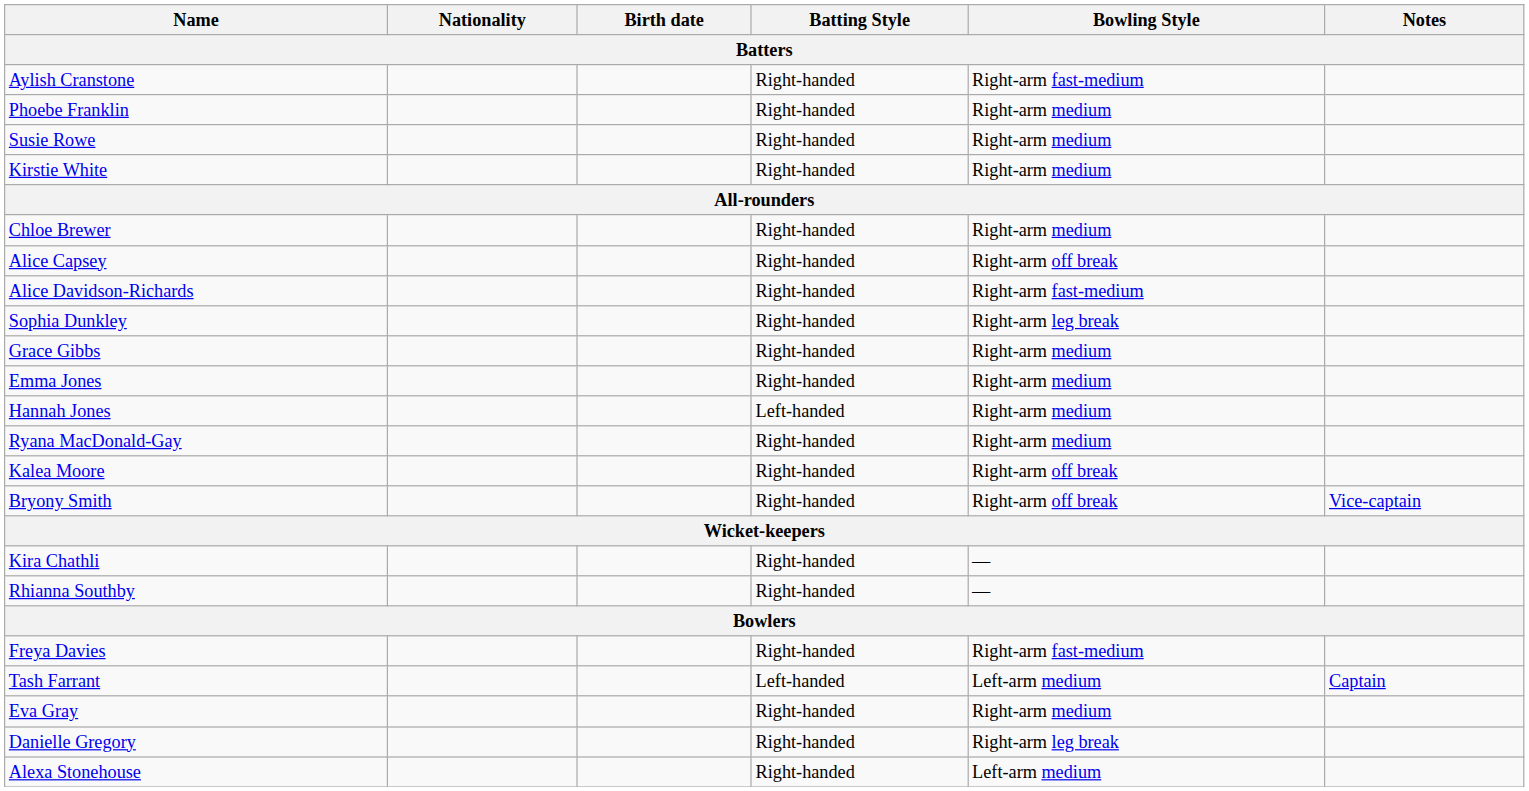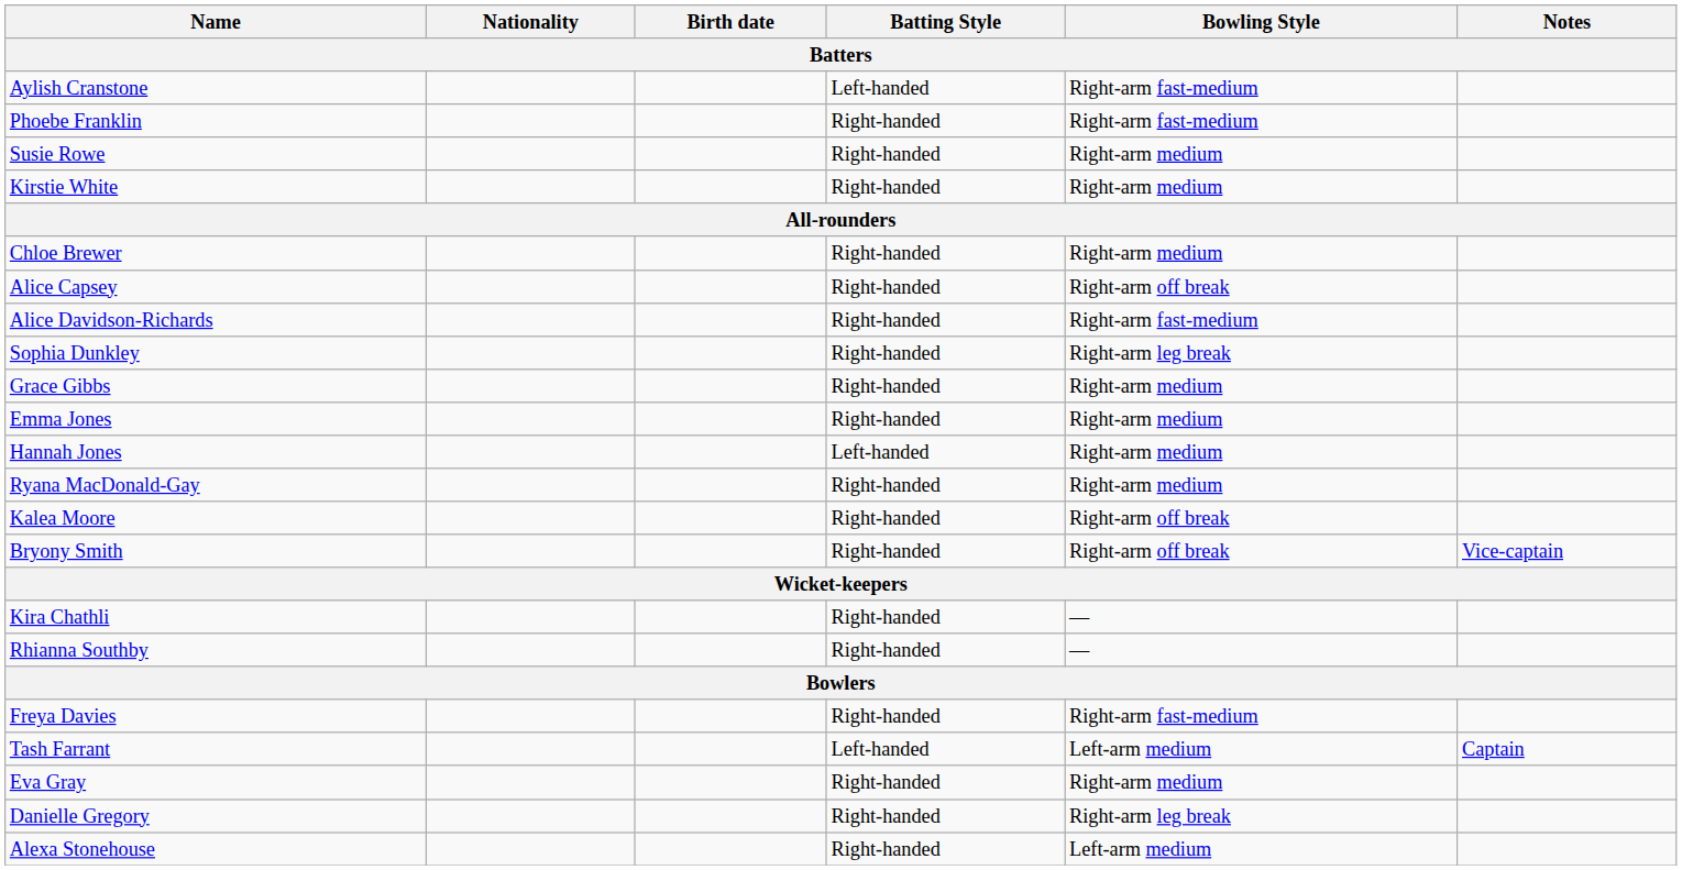Aylish Cranstone | Batting Style: Right-handed -> Left-handed
Phoebe Franklin | Bowling Style: Right-arm medium -> Right-arm fast-medium
